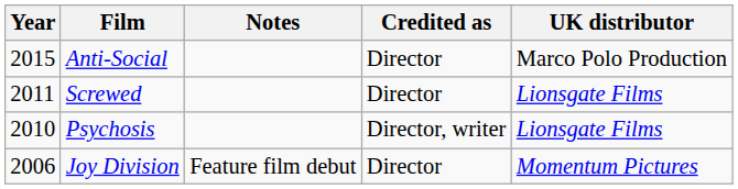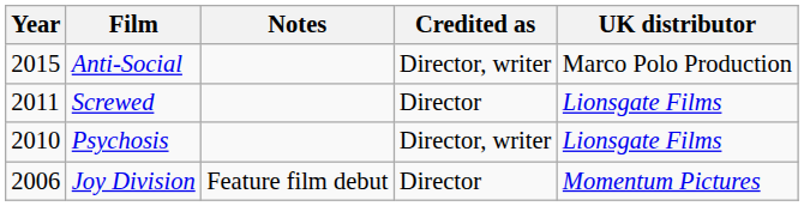Anti-Social | Credited as: Director -> Director, writer
